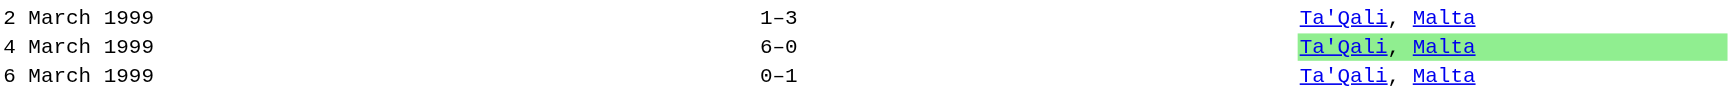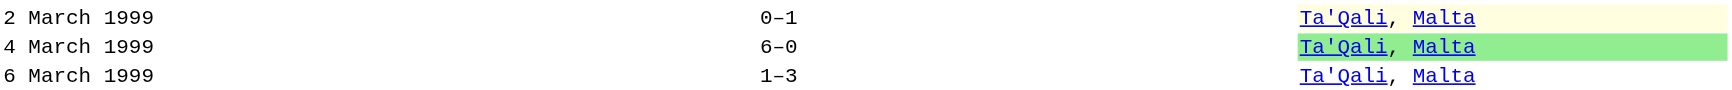2 March 1999 | column 3: 1–3 -> 0–1
2 March 1999 | column 5: no background -> lightyellow background
6 March 1999 | column 3: 0–1 -> 1–3
